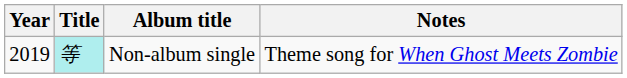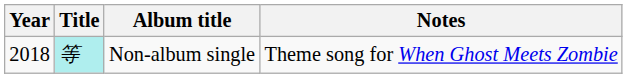Non-album single | Year: 2019 -> 2018
